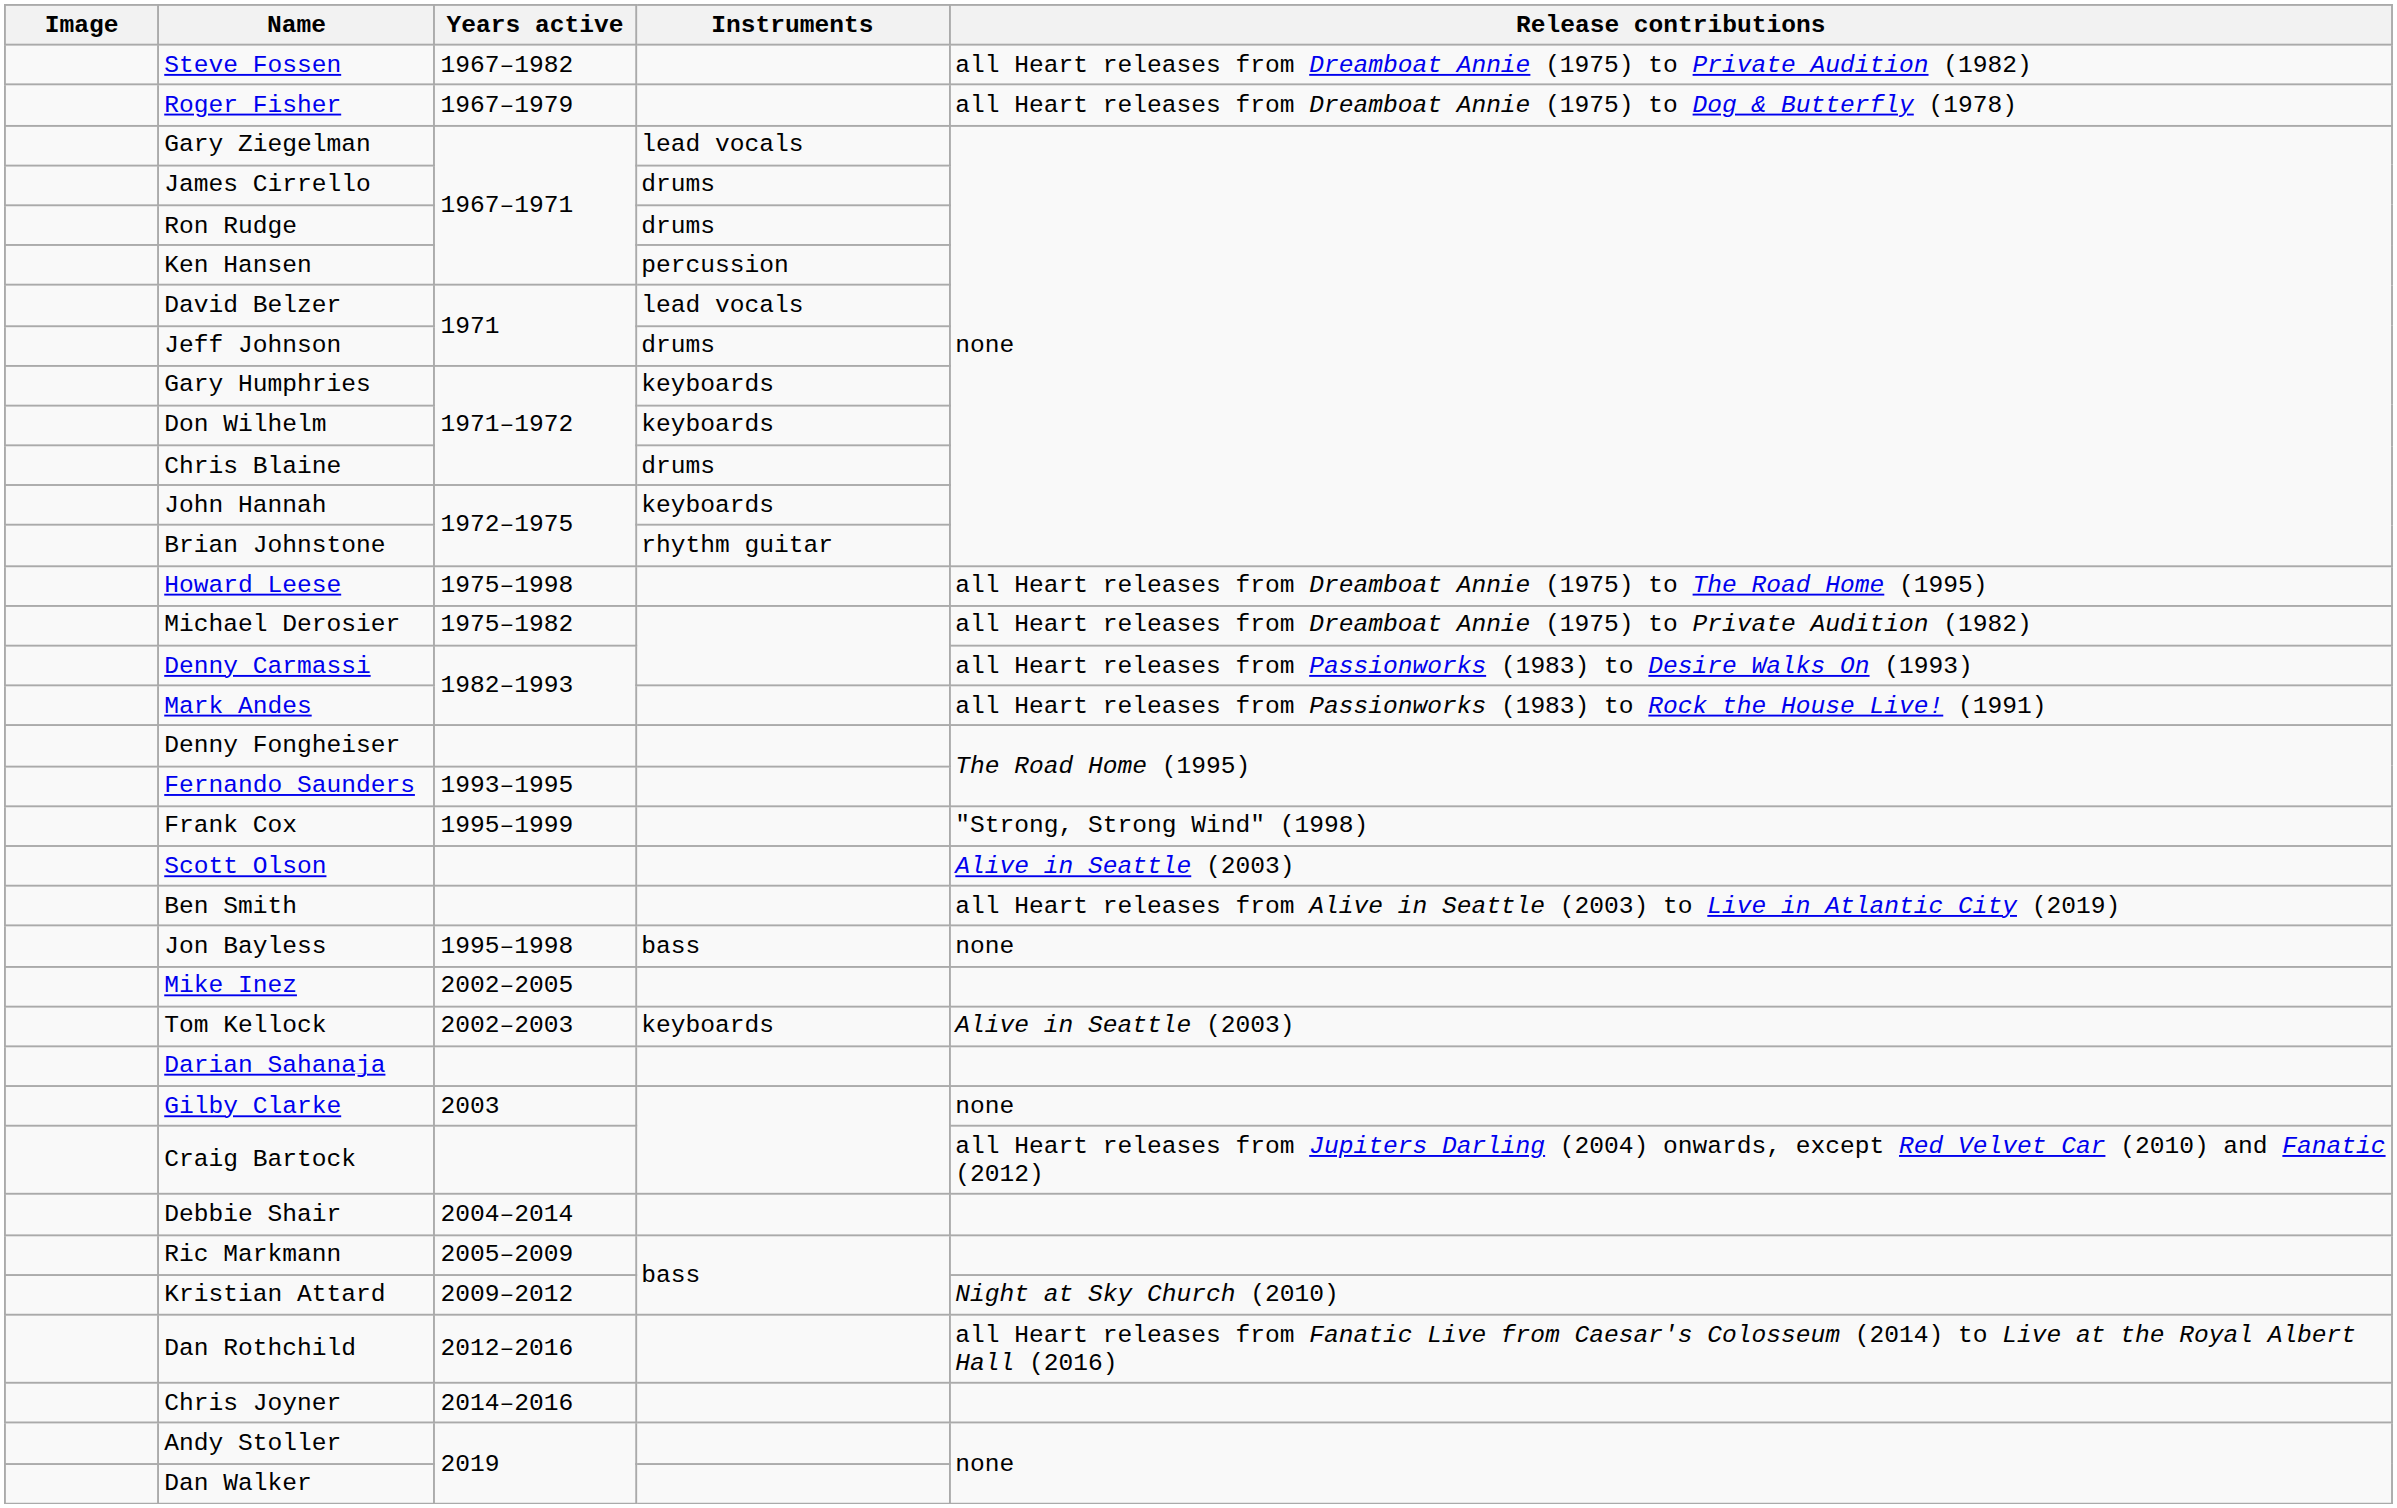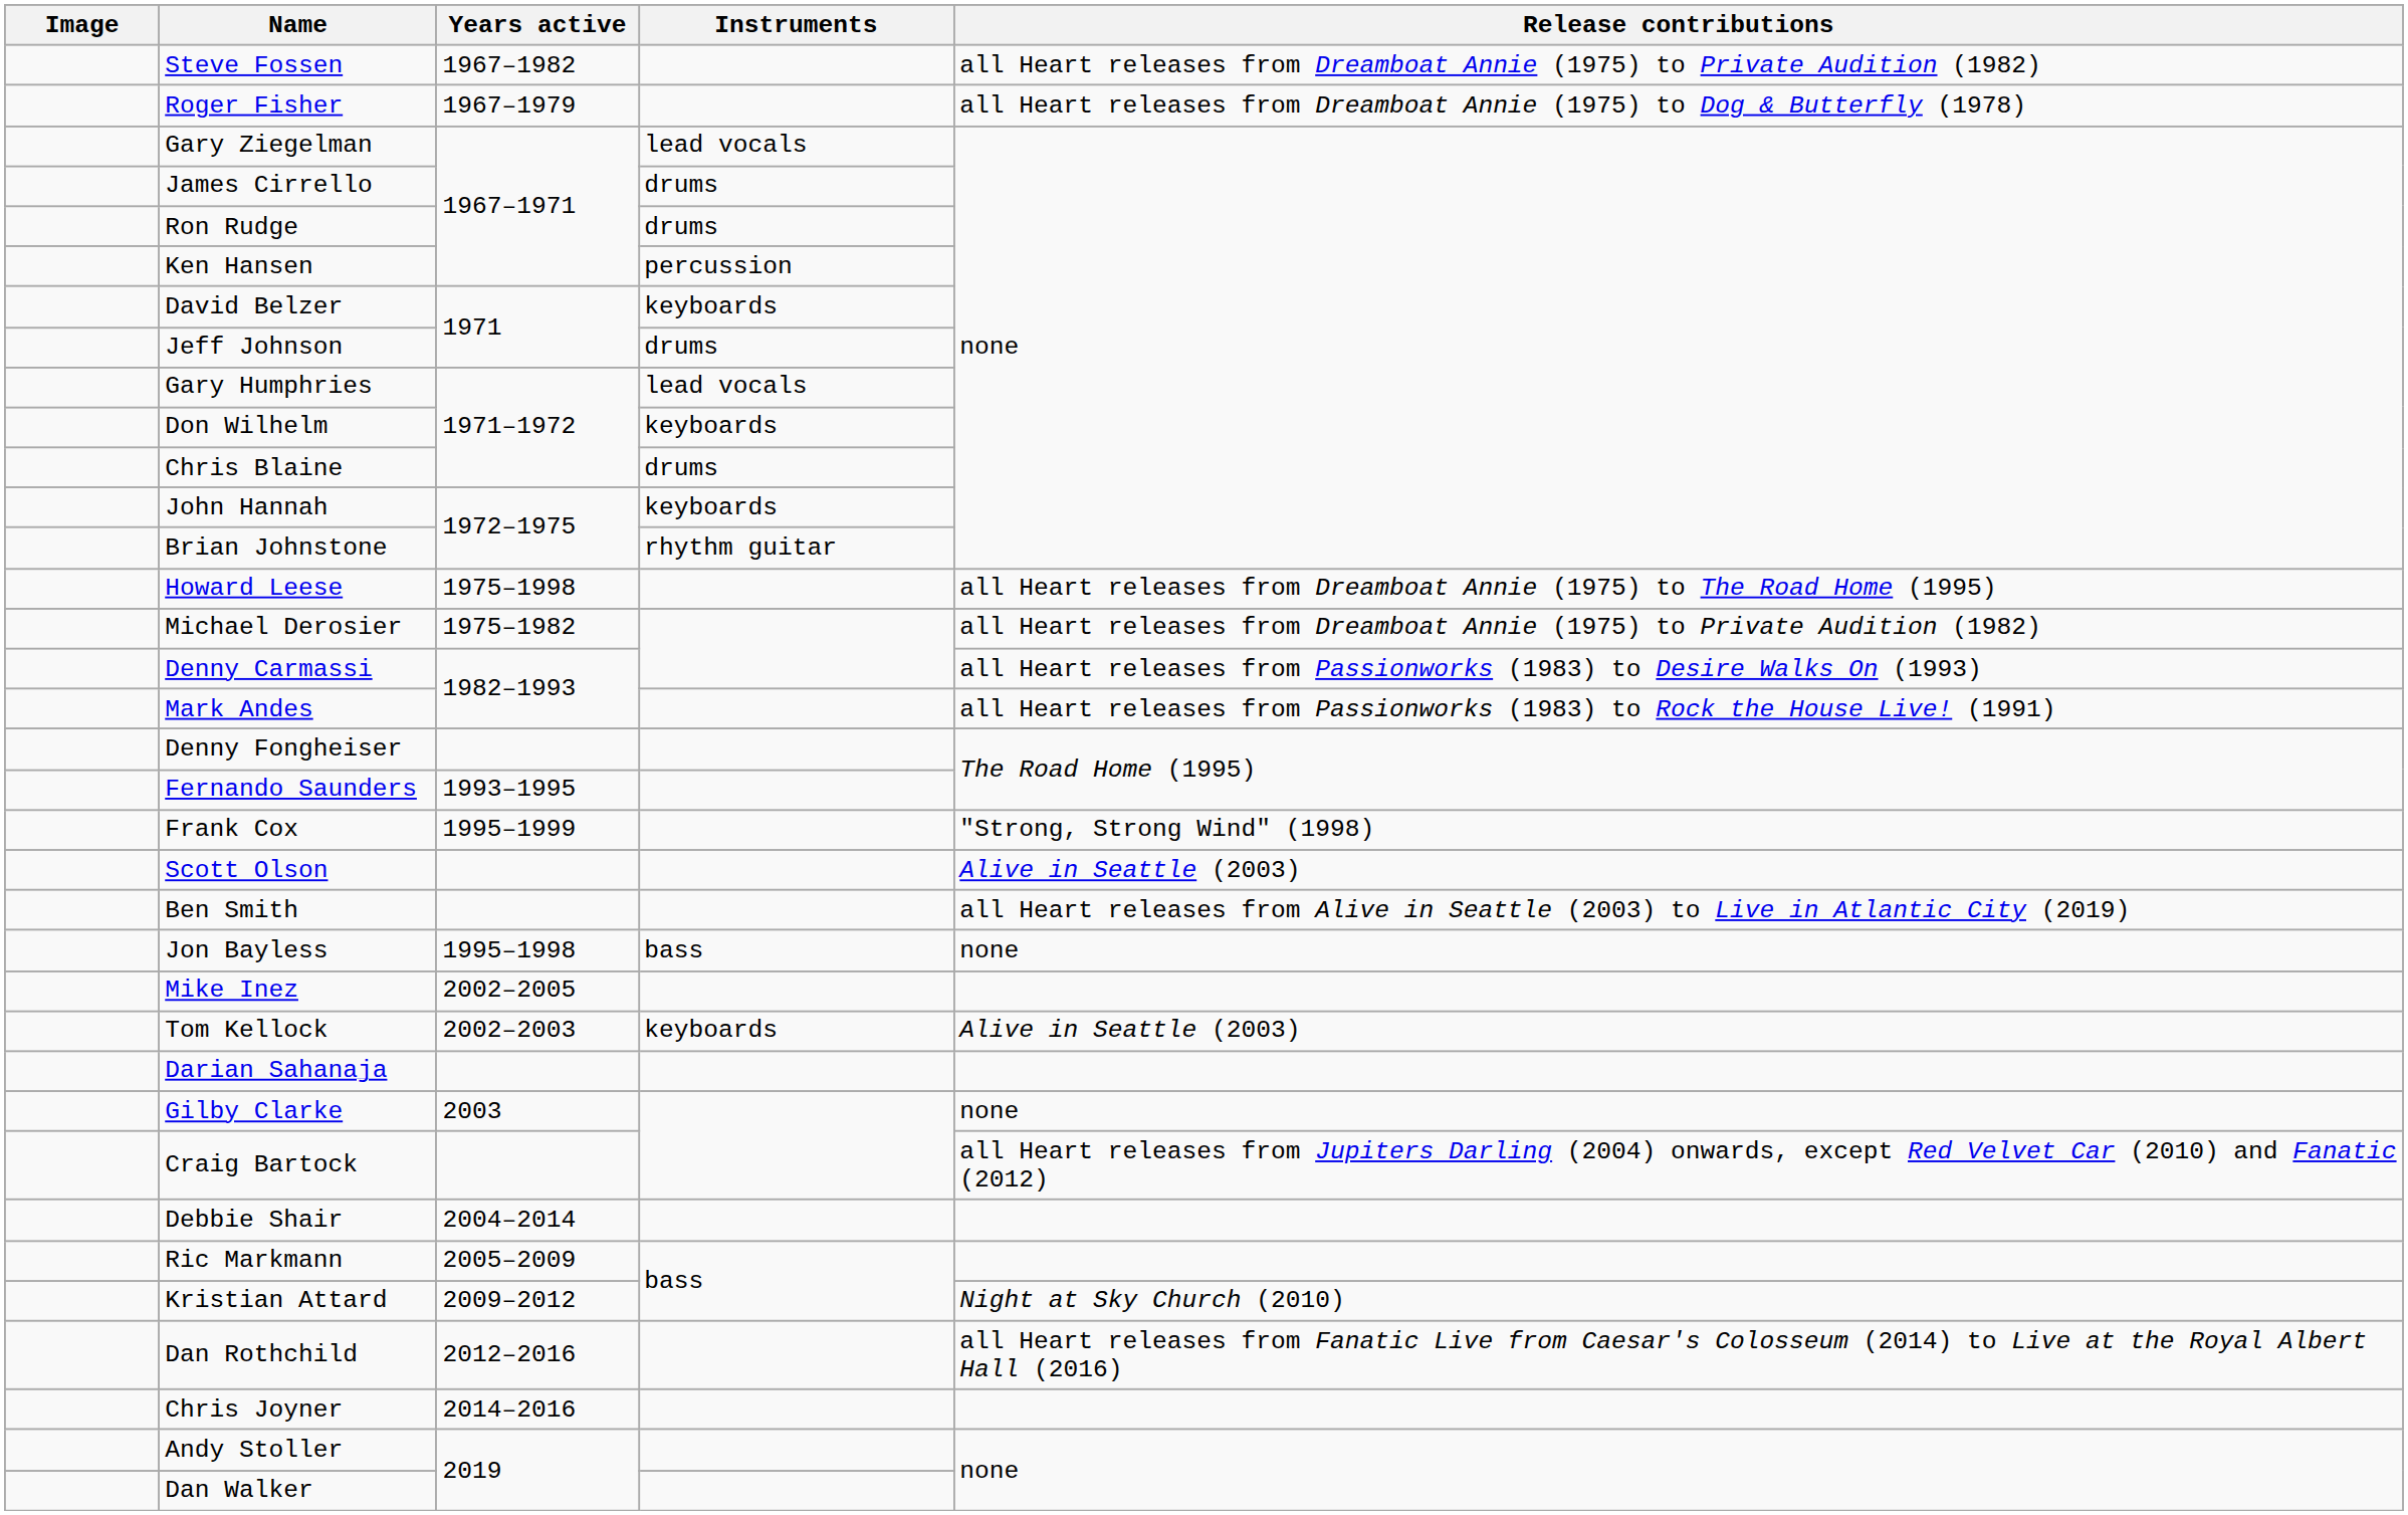David Belzer | Instruments: lead vocals -> keyboards
Gary Humphries | Instruments: keyboards -> lead vocals
